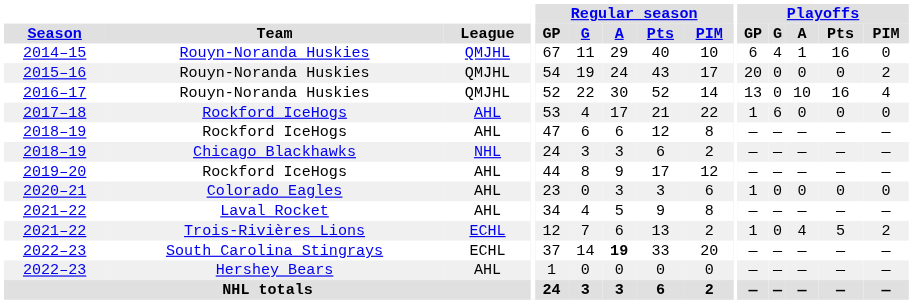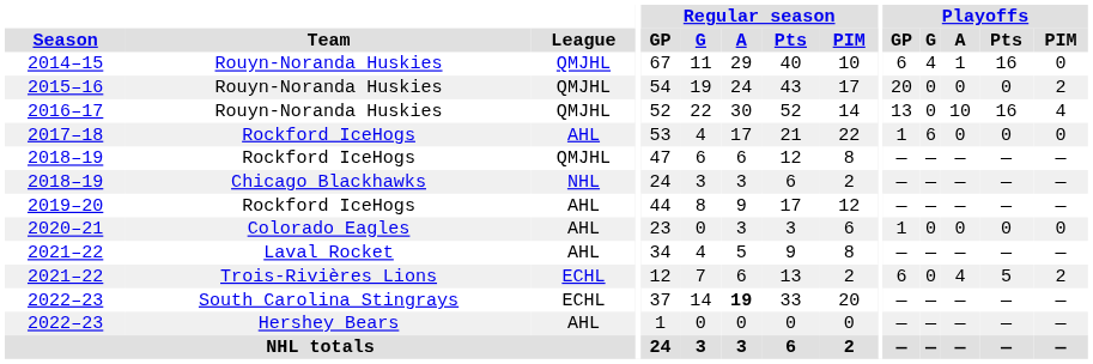2018–19 / Rockford IceHogs | League: AHL -> QMJHL
2021–22 / Trois-Rivières Lions | Playoffs / GP: 1 -> 6
